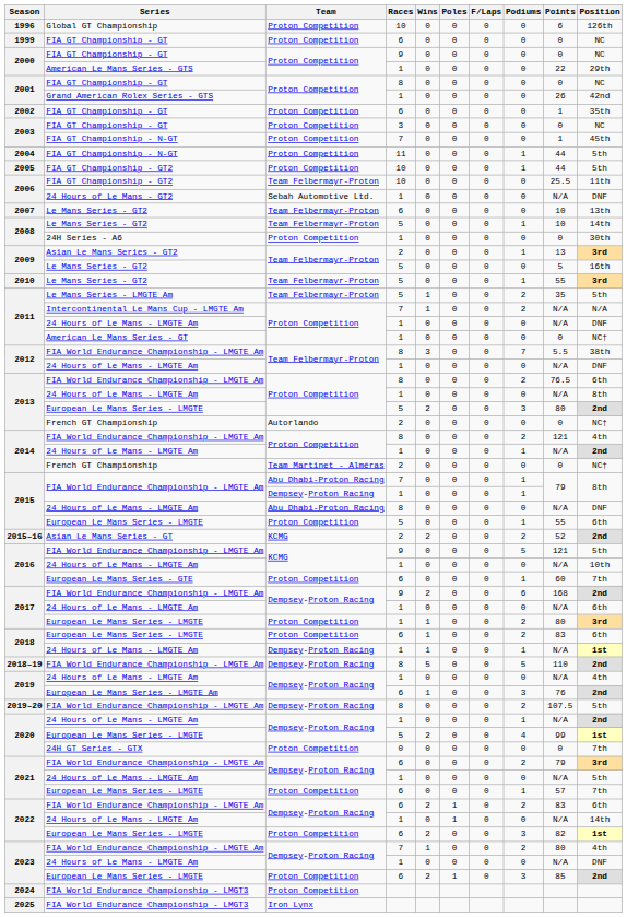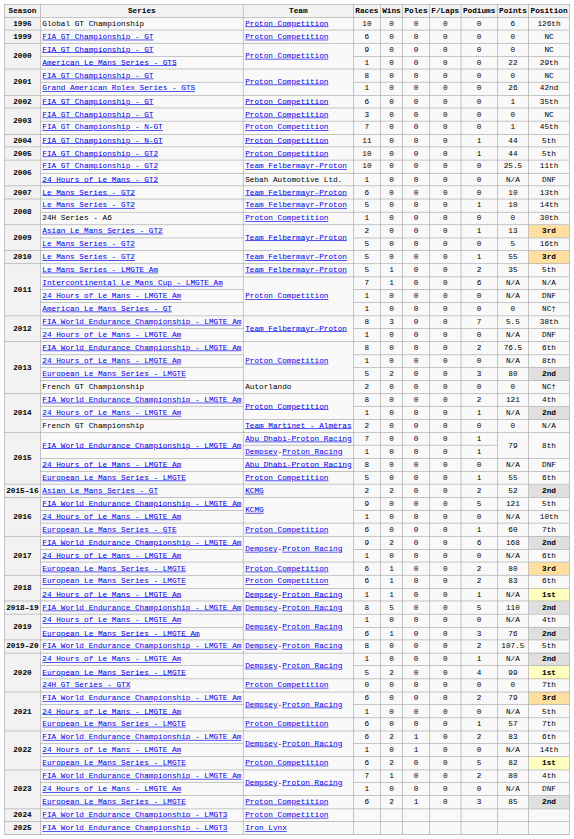2011 / Intercontinental Le Mans Cup - LMGTE Am | Podiums: 2 -> 6
2014 / French GT Championship | Position: NC† -> N/A
2017 / European Le Mans Series - LMGTE | Races: 1 -> 6
2022 / European Le Mans Series - LMGTE | Podiums: 3 -> 5
